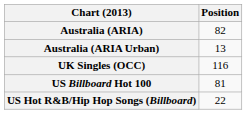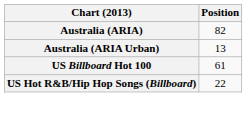- row: UK Singles (OCC) | 116
US Billboard Hot 100 | Position: 81 -> 61
